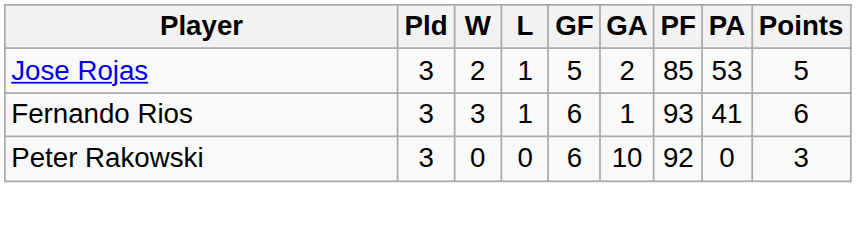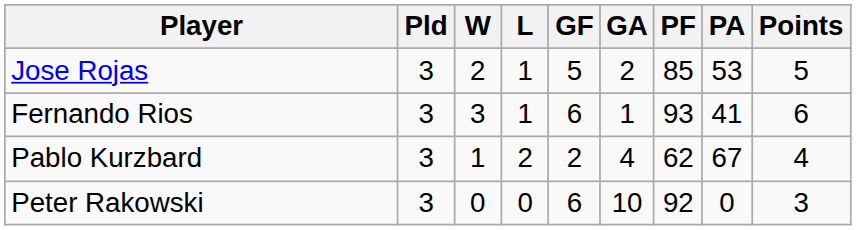+ row: Pablo Kurzbard | 3 | 1 | 2 | 2 | 4 | 62 | 67 | 4
